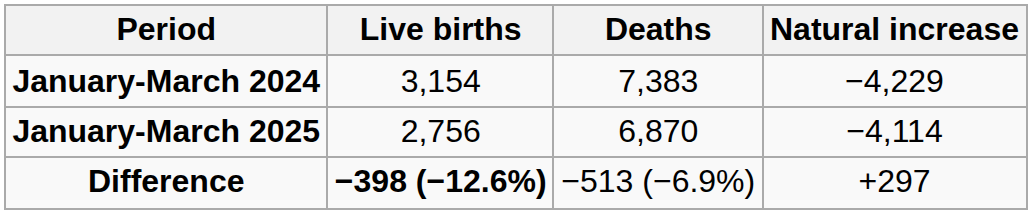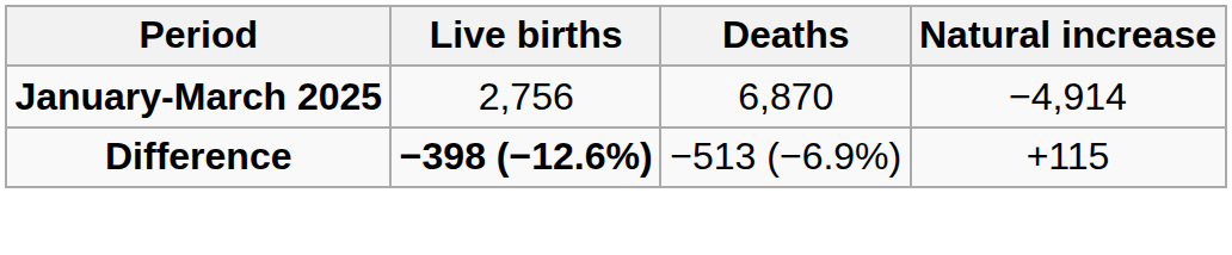- row: January-March 2024 | 3,154 | 7,383 | −4,229
January-March 2025 | Natural increase: −4,114 -> −4,914
Difference | Natural increase: +297 -> +115
